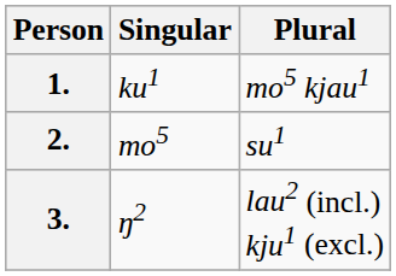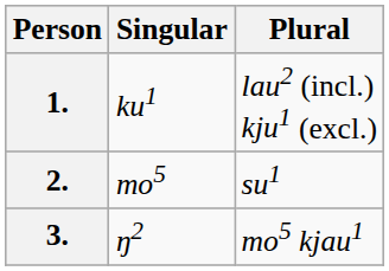1. | Plural: mo5 kjau1 -> lau2 (incl.) kju1 (excl.)
3. | Plural: lau2 (incl.) kju1 (excl.) -> mo5 kjau1
